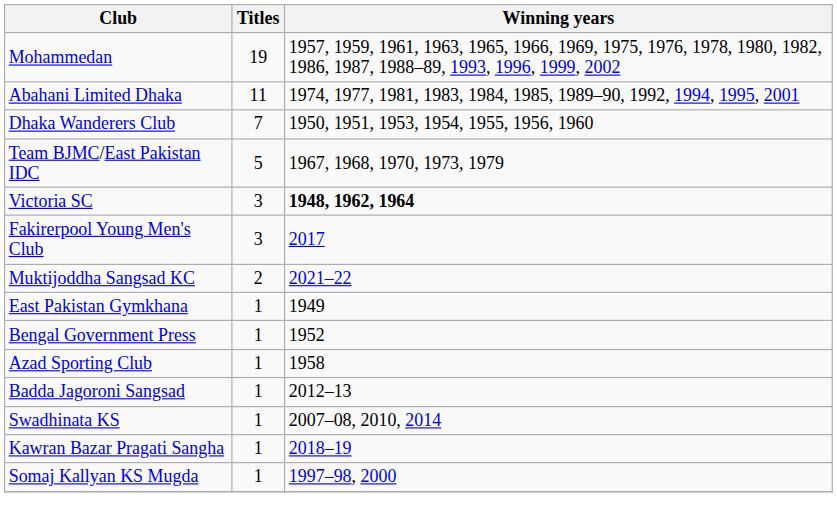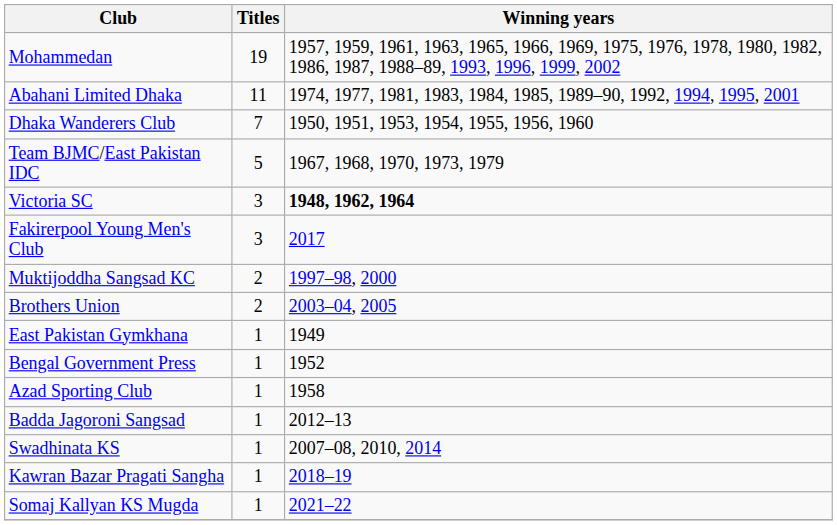Muktijoddha Sangsad KC | Winning years: 2021–22 -> 1997–98, 2000
+ row: Brothers Union | 2 | 2003–04, 2005
Somaj Kallyan KS Mugda | Winning years: 1997–98, 2000 -> 2021–22
